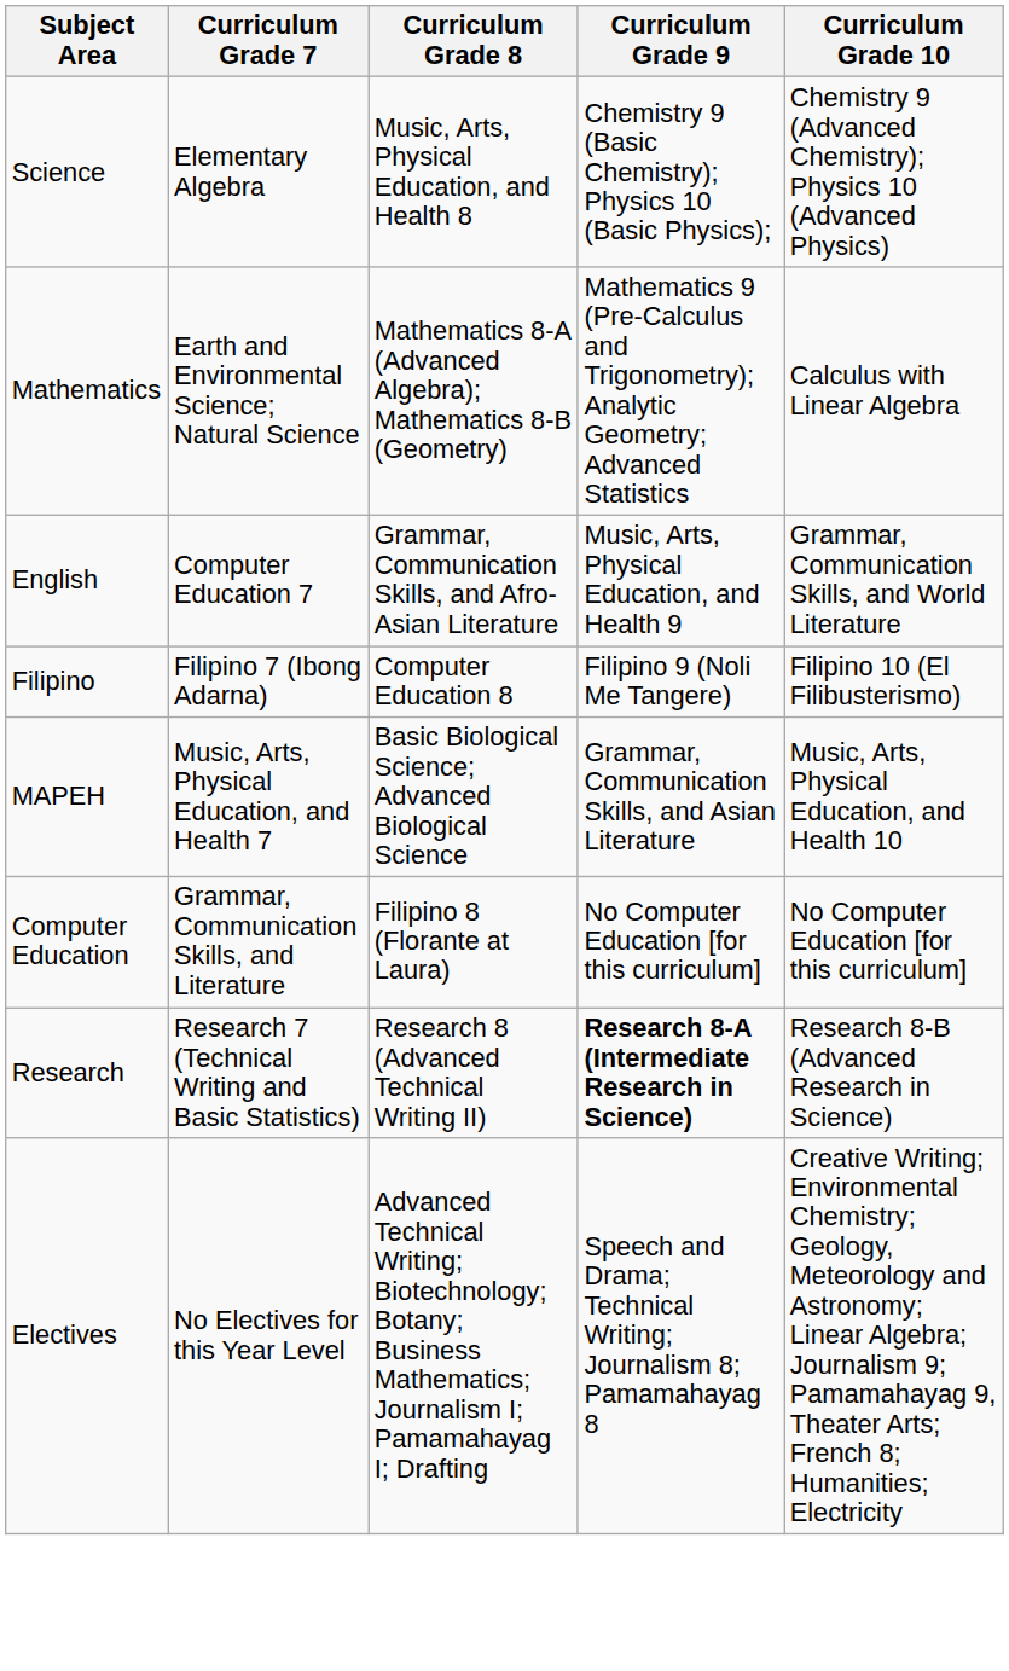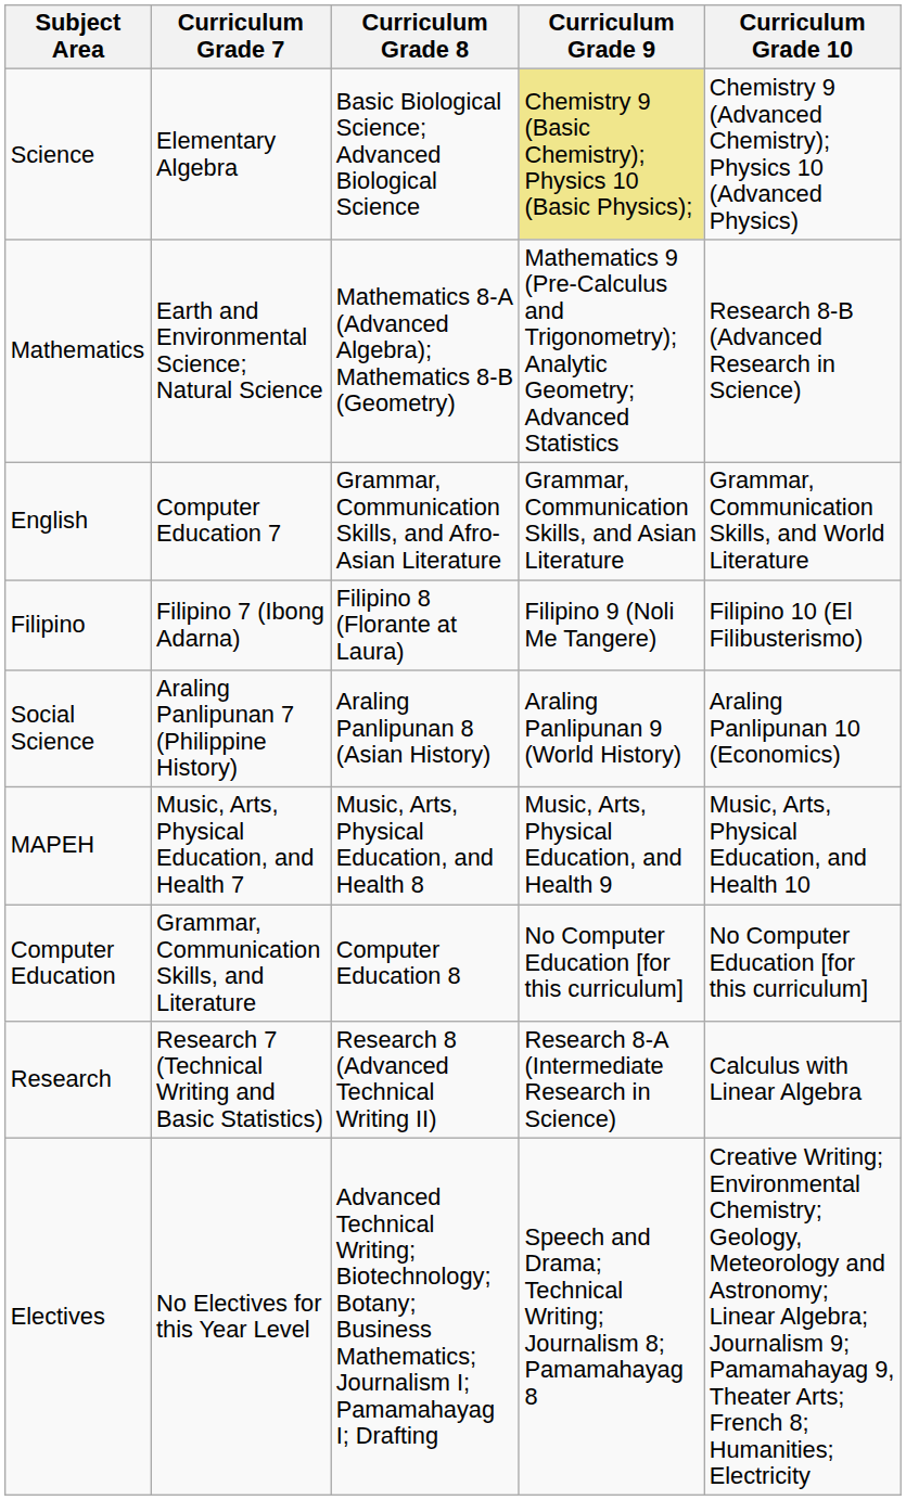Science | Curriculum Grade 8: Music, Arts, Physical Education, and Health 8 -> Basic Biological Science; Advanced Biological Science
Science | Curriculum Grade 9: no background -> khaki background
Mathematics | Curriculum Grade 10: Calculus with Linear Algebra -> Research 8-B (Advanced Research in Science)
English | Curriculum Grade 9: Music, Arts, Physical Education, and Health 9 -> Grammar, Communication Skills, and Asian Literature
Filipino | Curriculum Grade 8: Computer Education 8 -> Filipino 8 (Florante at Laura)
+ row: Social Science | Araling Panlipunan 7 (Philippine History) | Araling Panlipunan 8 (Asian History) | Araling Panlipunan 9 (World History) | Araling Panlipunan 10 (Economics)
MAPEH | Curriculum Grade 8: Basic Biological Science; Advanced Biological Science -> Music, Arts, Physical Education, and Health 8
MAPEH | Curriculum Grade 9: Grammar, Communication Skills, and Asian Literature -> Music, Arts, Physical Education, and Health 9
Computer Education | Curriculum Grade 8: Filipino 8 (Florante at Laura) -> Computer Education 8
Research | Curriculum Grade 9: bold -> normal
Research | Curriculum Grade 10: Research 8-B (Advanced Research in Science) -> Calculus with Linear Algebra
